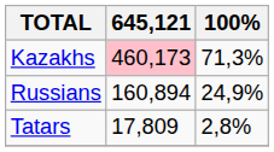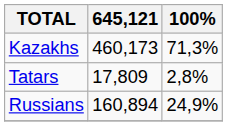Kazakhs | 645,121: pink background -> no background
rows swapped: Russians <-> Tatars
